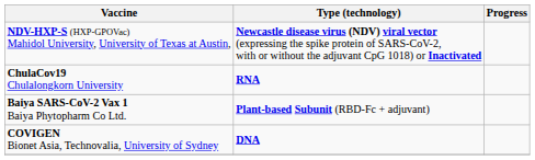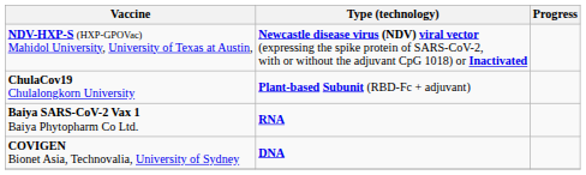ChulaCov19 Chulalongkorn University | Type (technology): RNA -> Plant-based Subunit (RBD-Fc + adjuvant)
Baiya SARS-CoV-2 Vax 1 Baiya Phytopharm Co Ltd. | Type (technology): Plant-based Subunit (RBD-Fc + adjuvant) -> RNA
